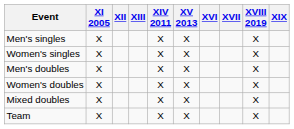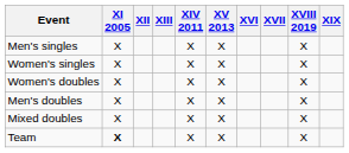rows swapped: Men's doubles <-> Women's doubles
Team | XI 2005: normal -> bold
